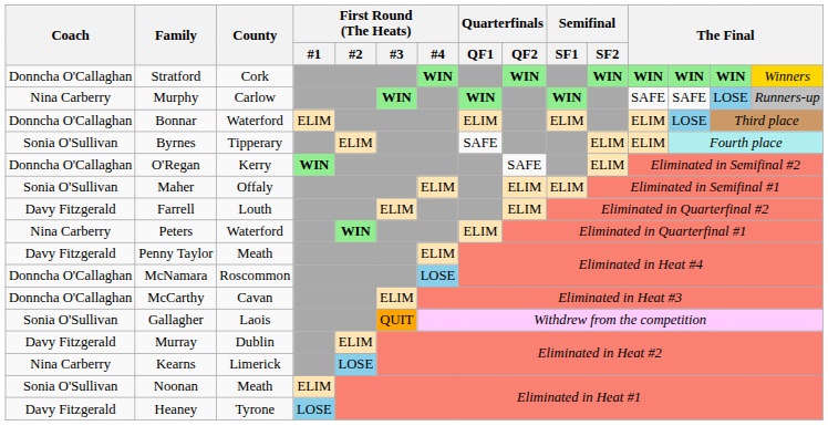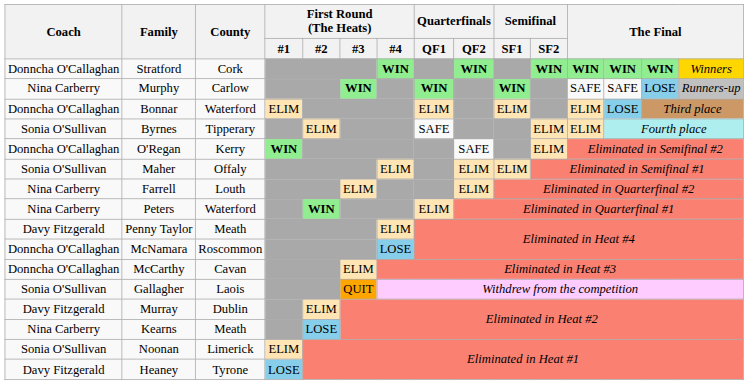Farrell | Coach: Davy Fitzgerald -> Nina Carberry
Kearns | County: Limerick -> Meath
Noonan | County: Meath -> Limerick
